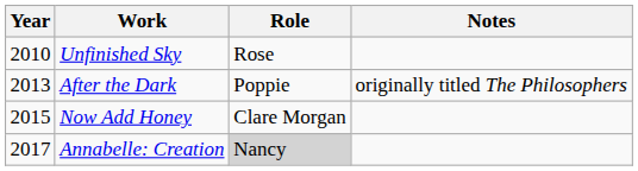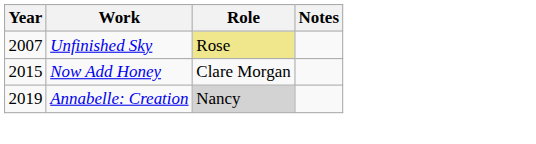Unfinished Sky | Year: 2010 -> 2007
Unfinished Sky | Role: no background -> khaki background
- row: 2013 | After the Dark | Poppie | originally titled The Philosophers
Annabelle: Creation | Year: 2017 -> 2019
